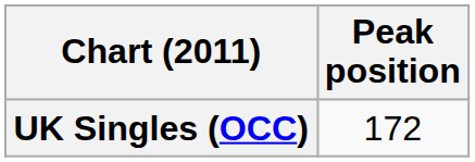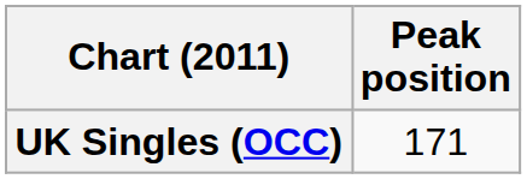UK Singles (OCC) | Peak position: 172 -> 171
